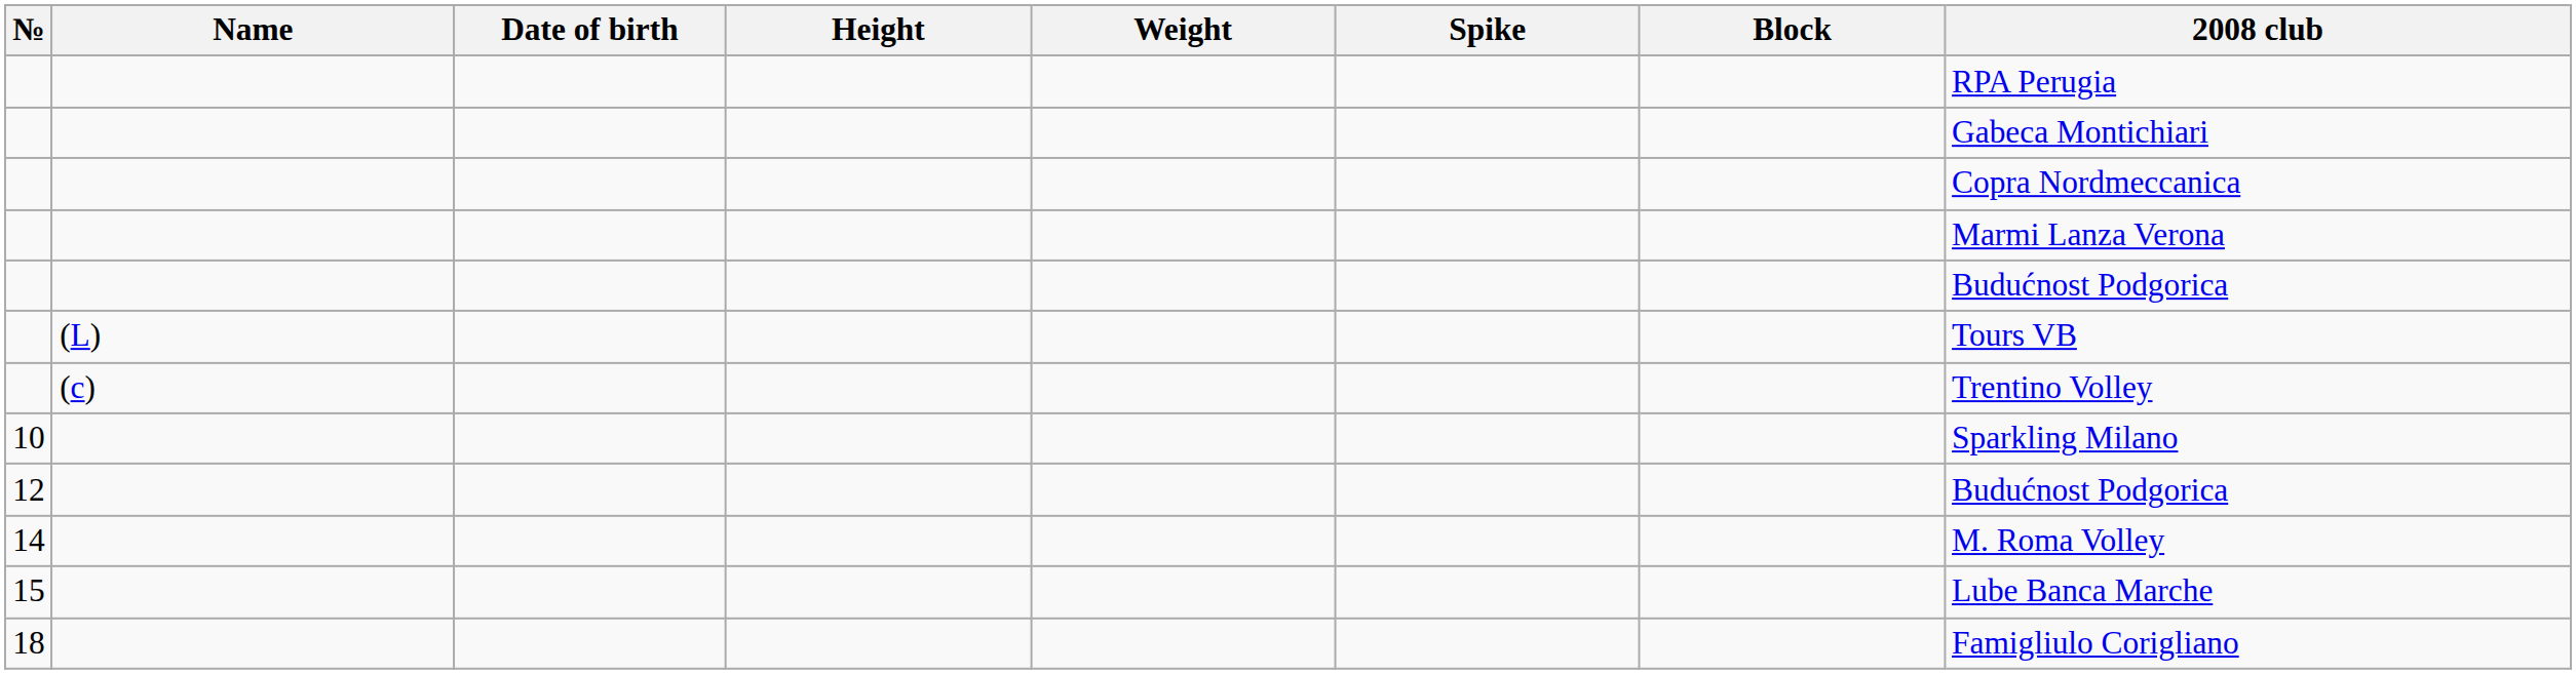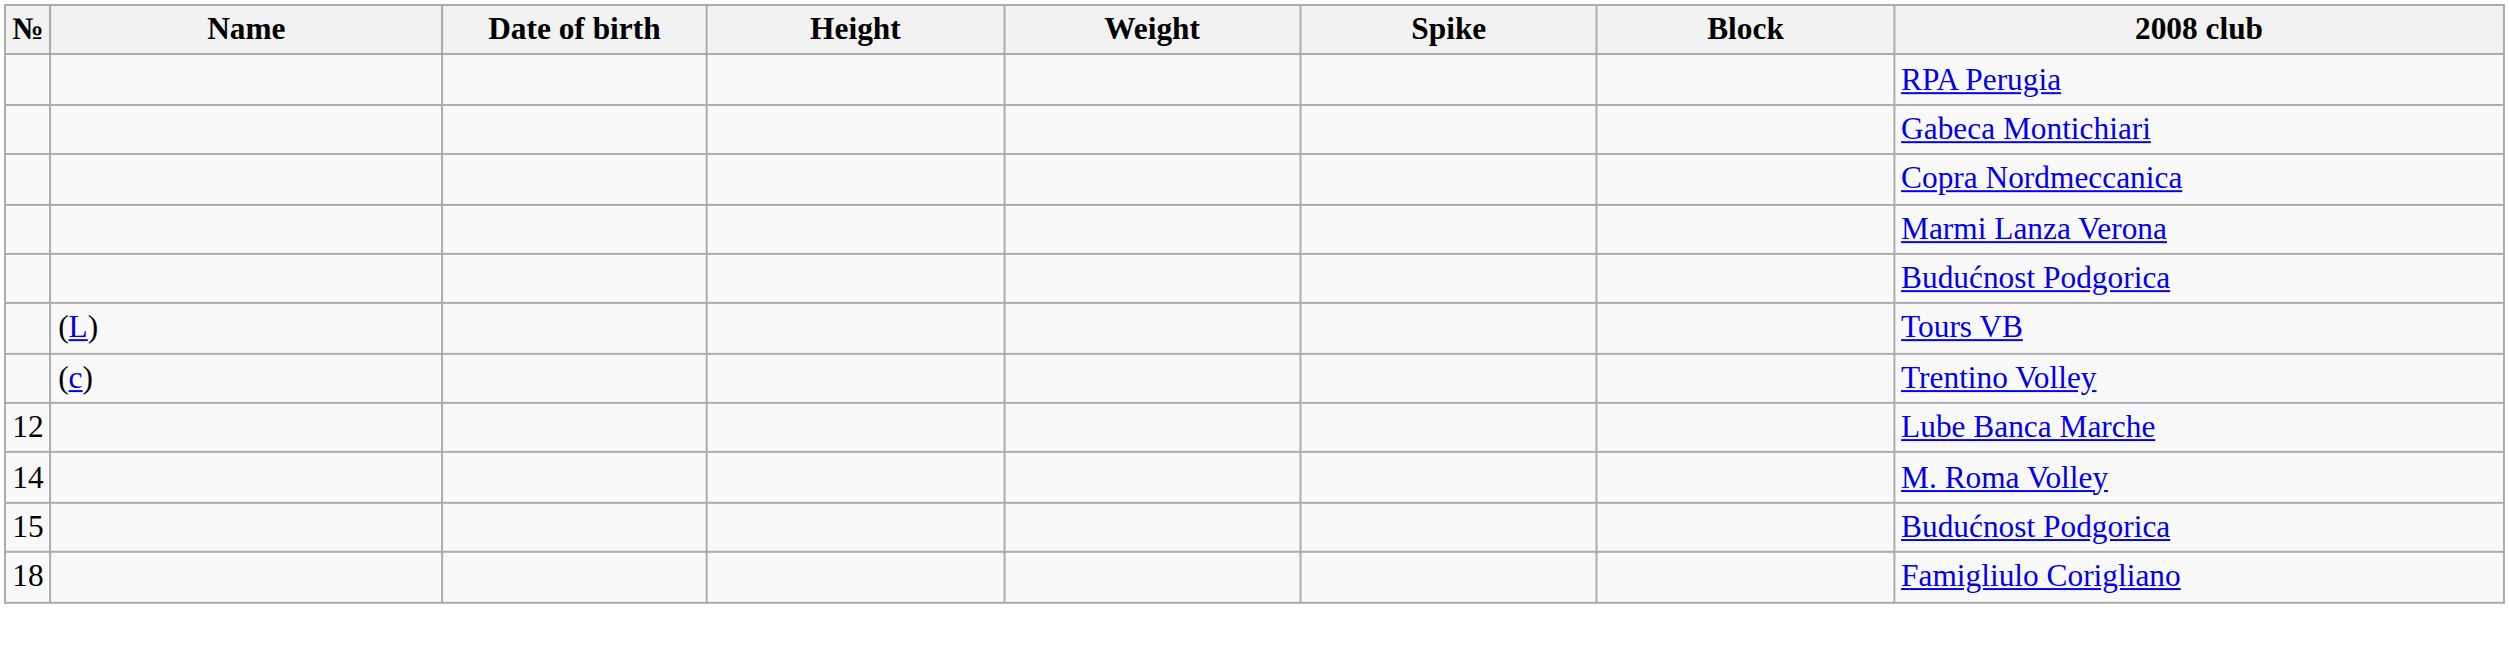- row: 10 | Sparkling Milano
12 | 2008 club: Budućnost Podgorica -> Lube Banca Marche
15 | 2008 club: Lube Banca Marche -> Budućnost Podgorica
